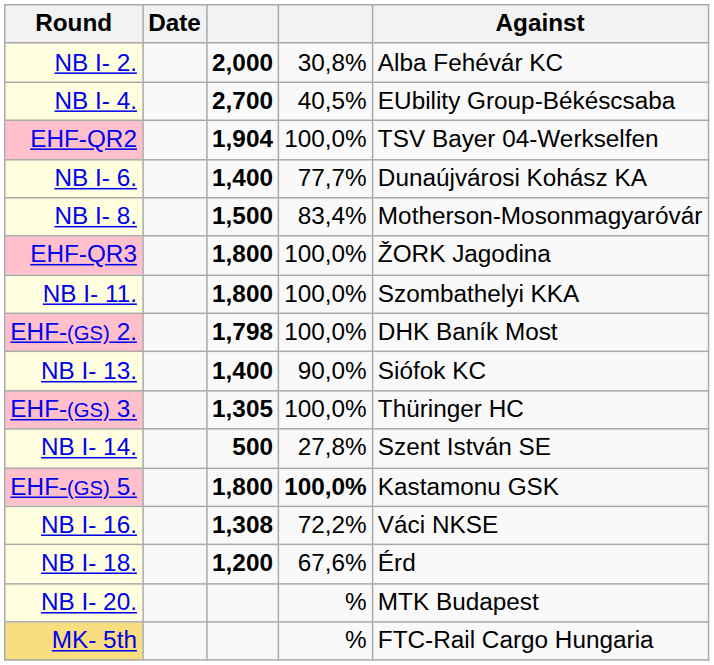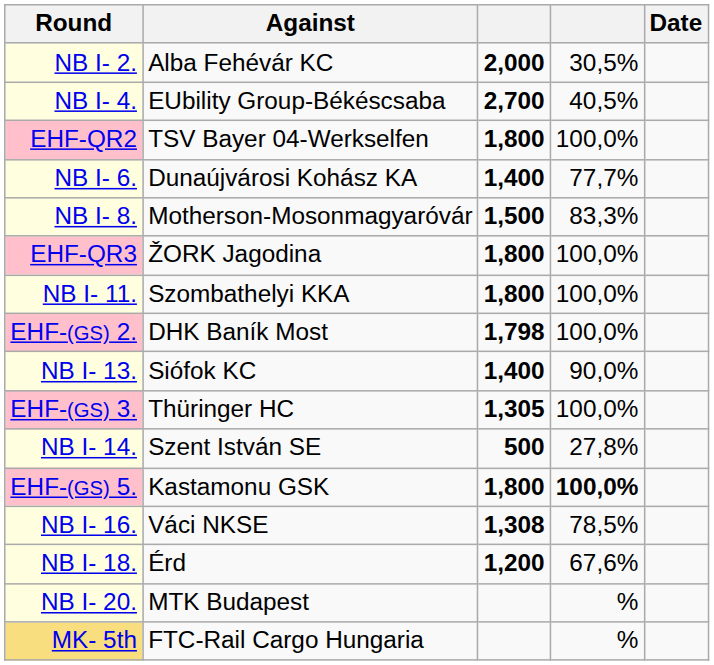columns swapped: Against <-> Date
NB I- 2. | column 4: 30,8% -> 30,5%
EHF-QR2 | column 3: 1,904 -> 1,800
NB I- 8. | column 4: 83,4% -> 83,3%
NB I- 16. | column 4: 72,2% -> 78,5%
